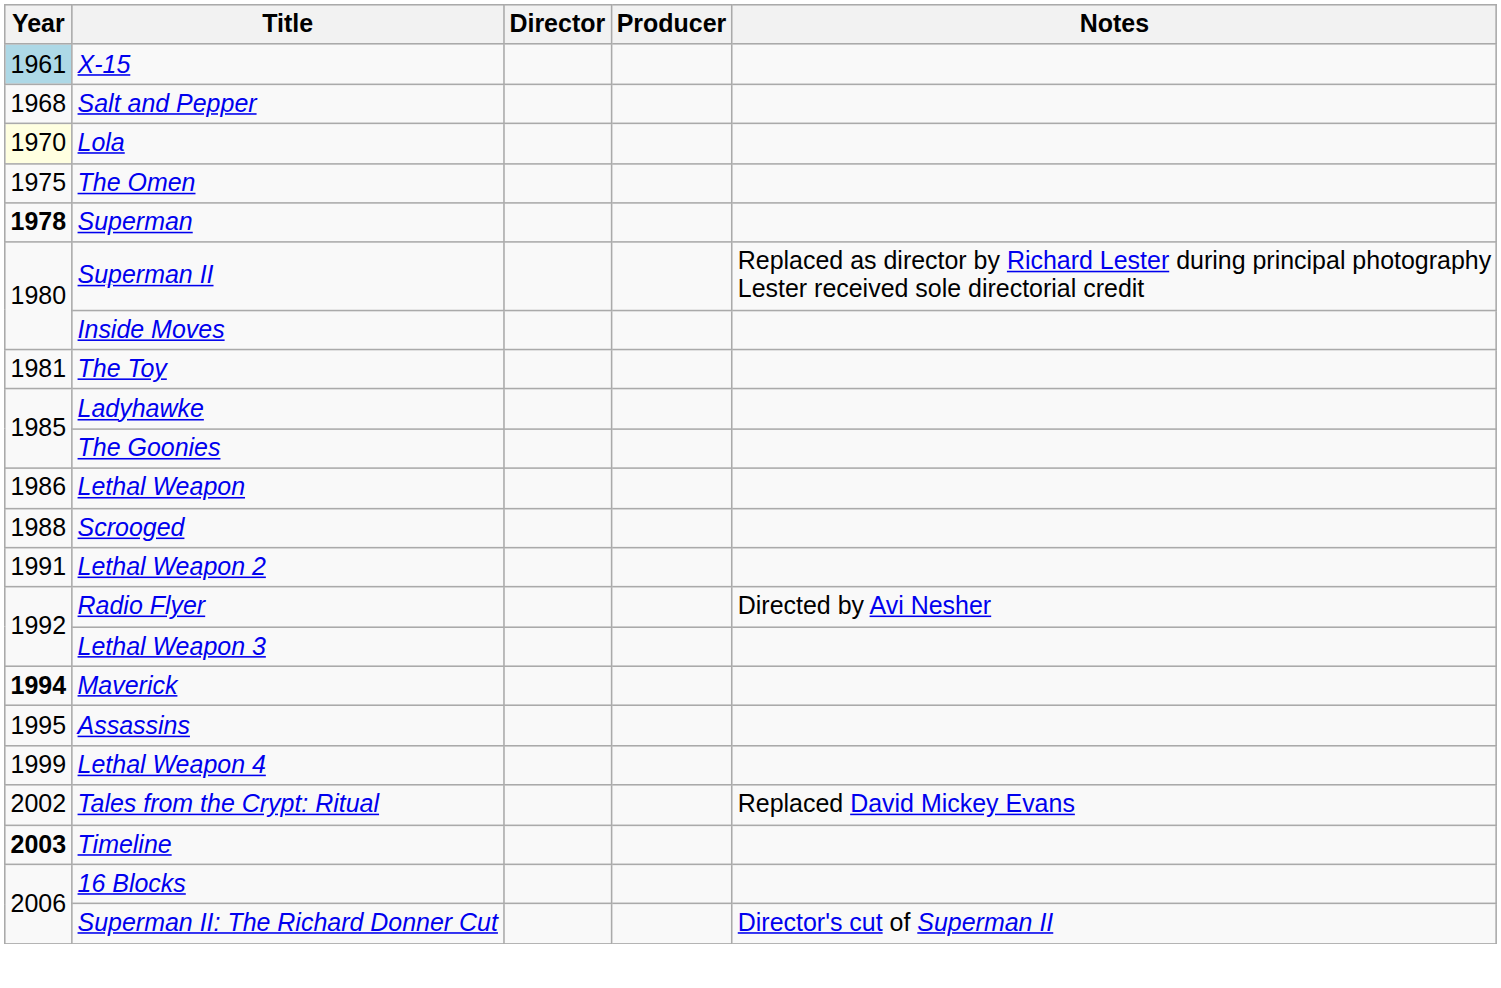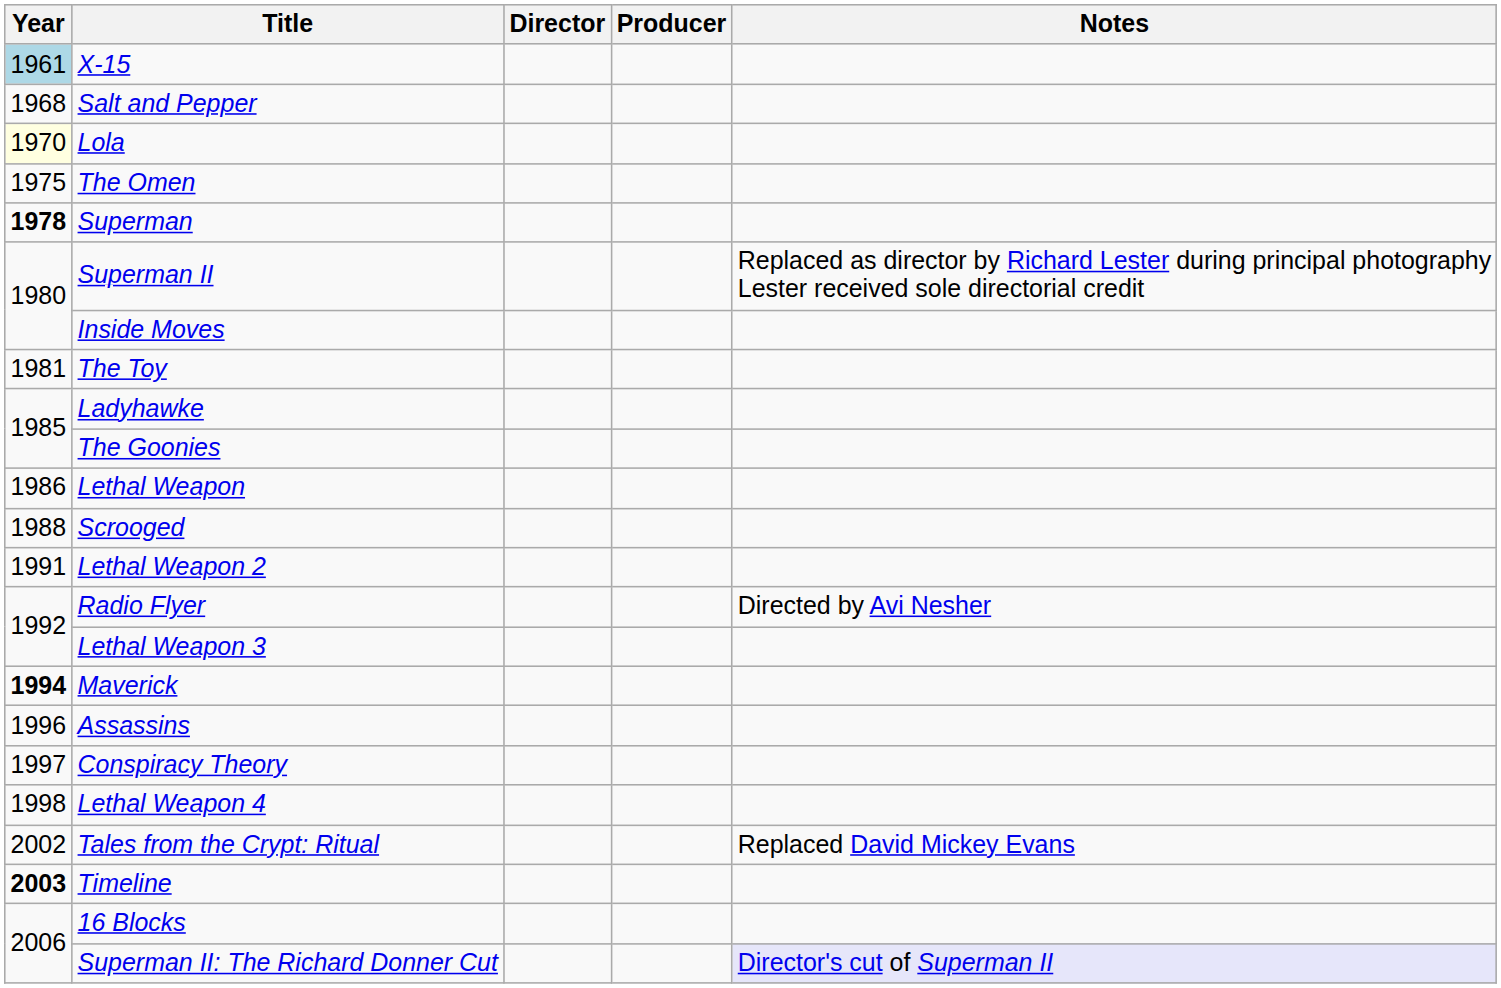Assassins | Year: 1995 -> 1996
+ row: 1997 | Conspiracy Theory
Lethal Weapon 4 | Year: 1999 -> 1998
Superman II: The Richard Donner Cut | Notes: no background -> lavender background
